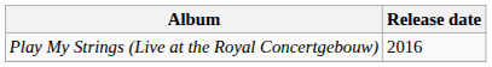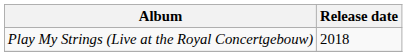Play My Strings (Live at the Royal Concertgebouw) | Release date: 2016 -> 2018
